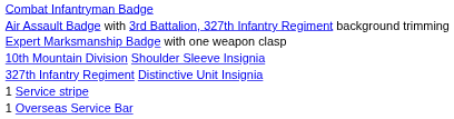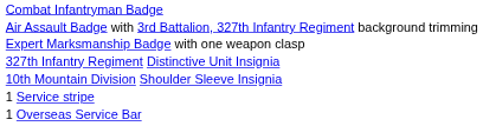rows swapped: 10th Mountain Division Shoulder Sleeve Insignia <-> 327th Infantry Regiment Distinctive Unit Insignia
